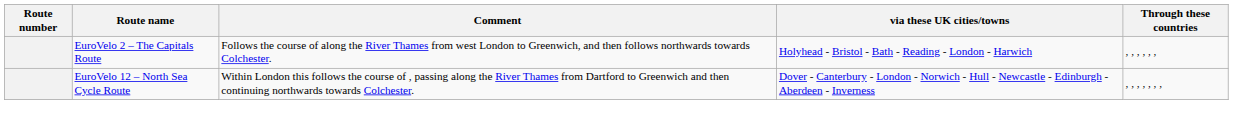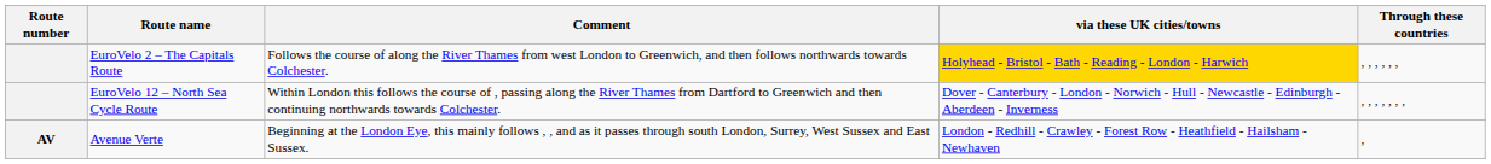EuroVelo 2 – The Capitals Route | via these UK cities/towns: no background -> gold background
+ row: AV | Avenue Verte | Beginning at the London Eye, this mainly follows , , and as it passes through south London, Surrey, West Sussex and East Sussex. | London - Redhill - Crawley - Forest Row - Heathfield - Hailsham - Newhaven | ,
